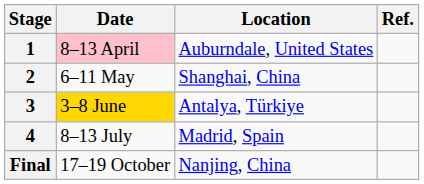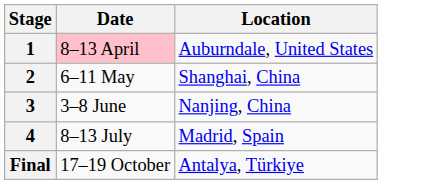- column: Ref.
3 | Date: gold background -> no background
3 | Location: Antalya, Türkiye -> Nanjing, China
Final | Location: Nanjing, China -> Antalya, Türkiye
